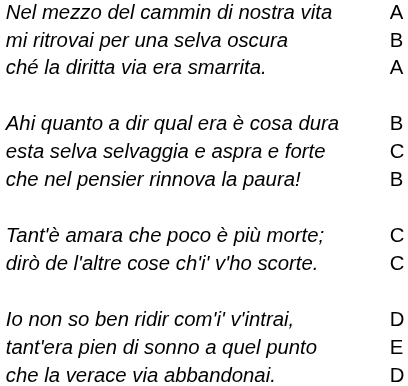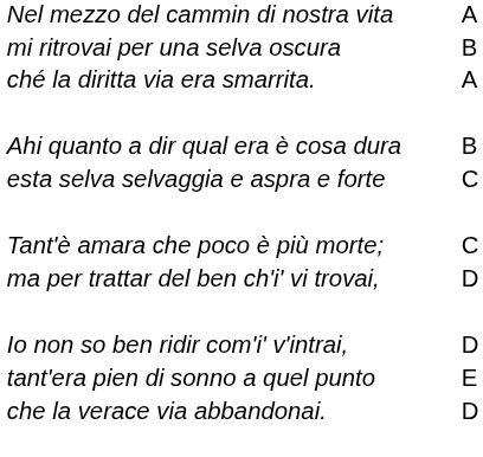- row: che nel pensier rinnova la paura! | B
+ row: ma per trattar del ben ch'i' vi trovai, | D
- row: dirò de l'altre cose ch'i' v'ho scorte. | C
